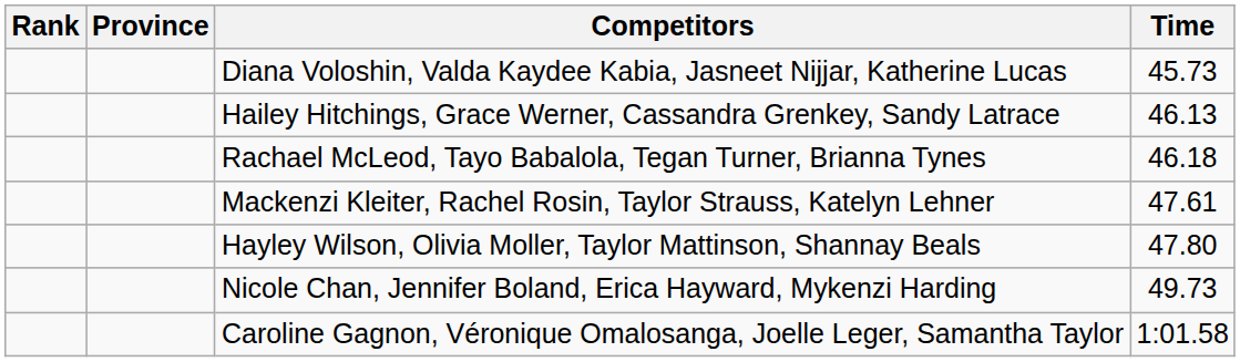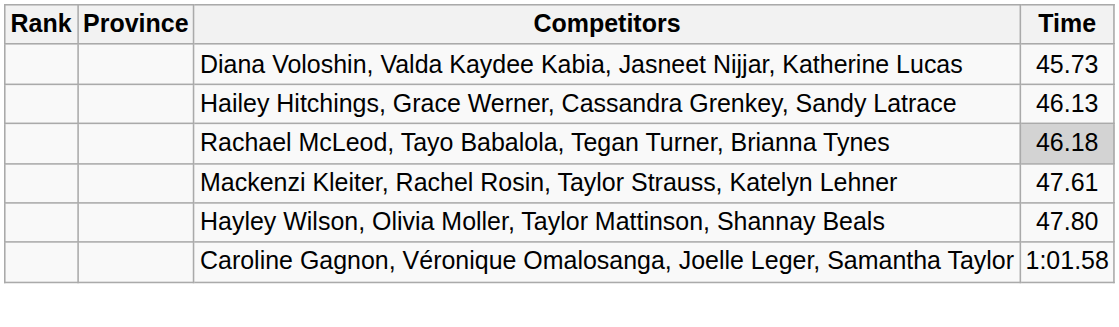Rachael McLeod, Tayo Babalola, Tegan Turner, Brianna Tynes | Time: no background -> lightgrey background
- row: Nicole Chan, Jennifer Boland, Erica Hayward, Mykenzi Harding | 49.73
